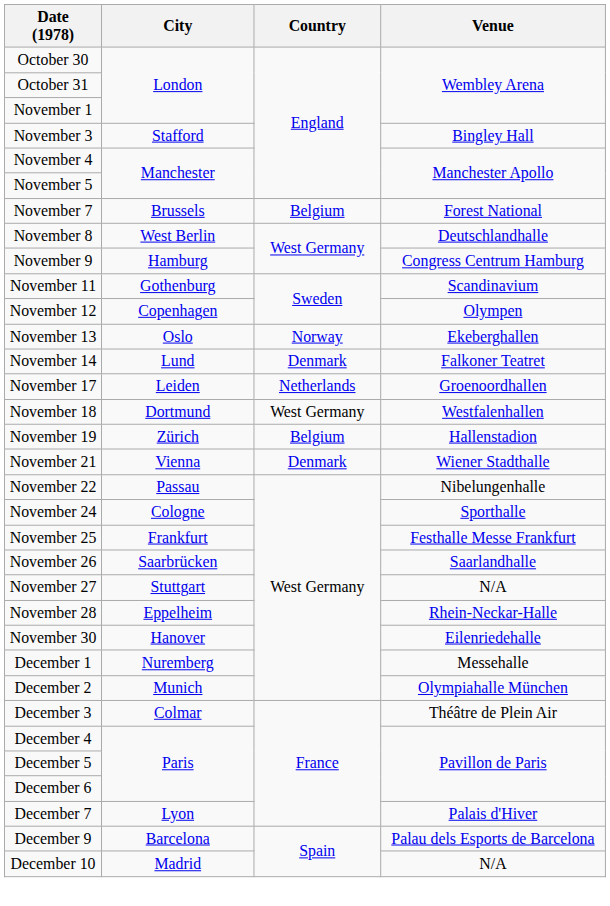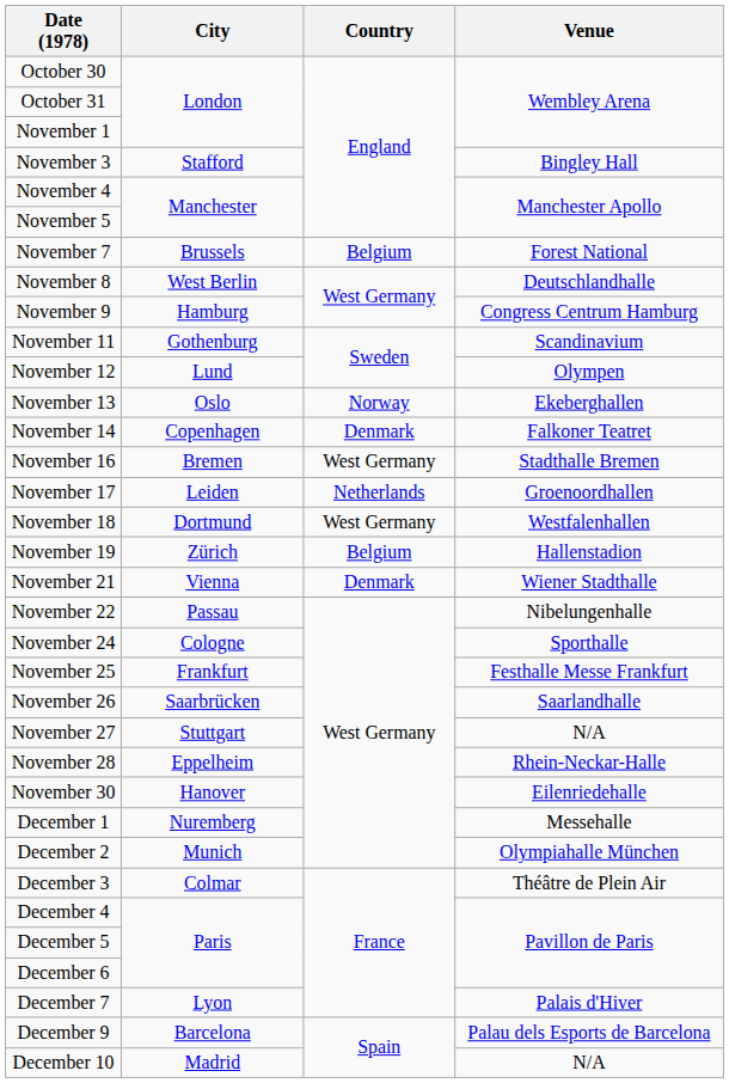November 12 | City: Copenhagen -> Lund
November 14 | City: Lund -> Copenhagen
+ row: November 16 | Bremen | West Germany | Stadthalle Bremen
